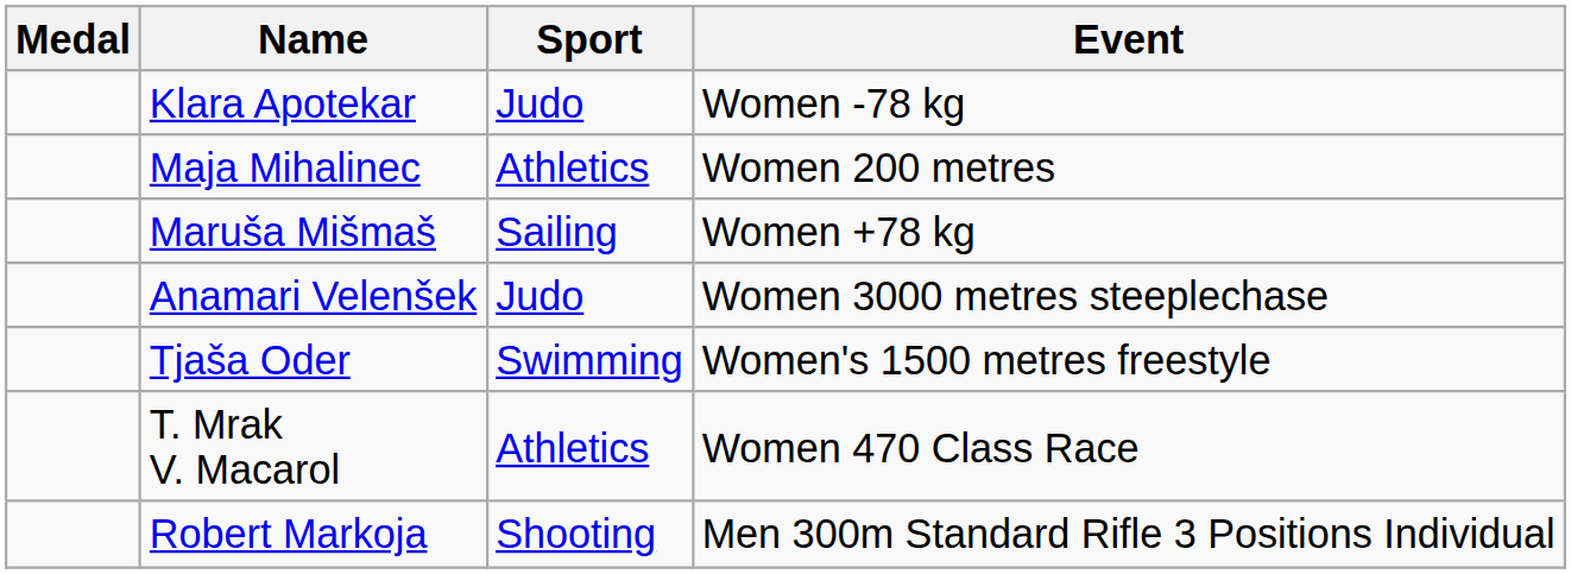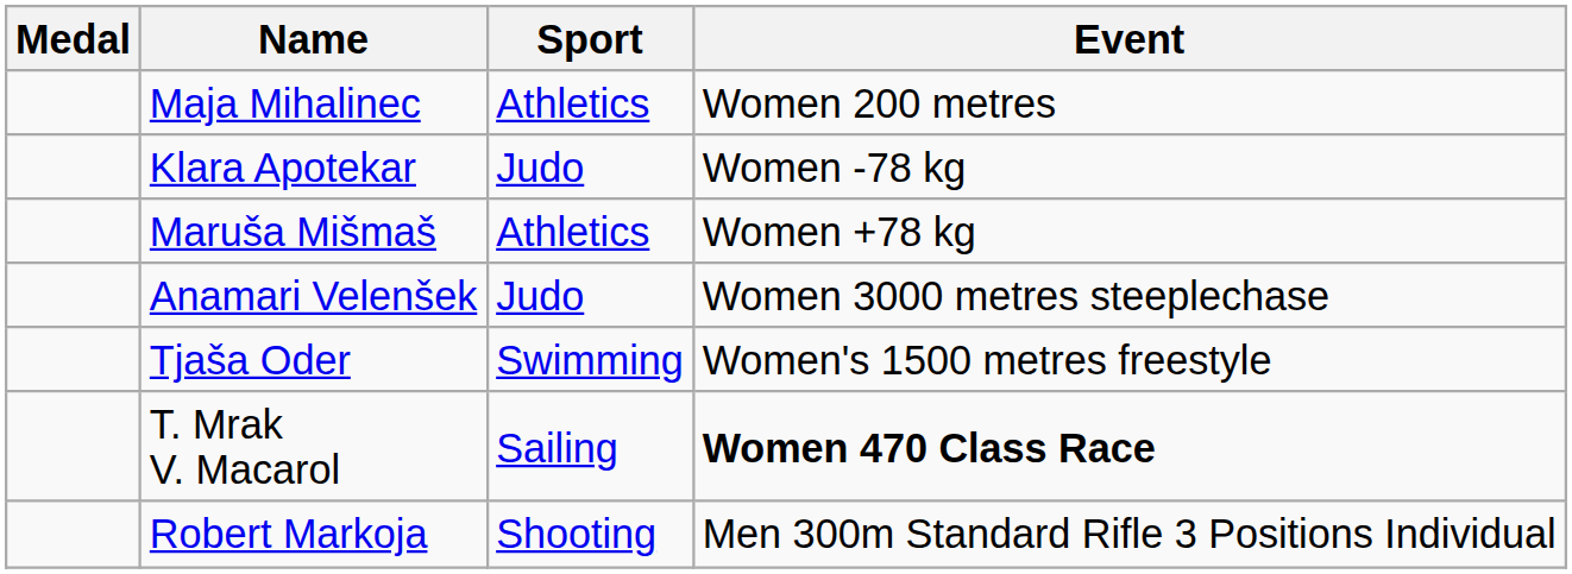rows swapped: Maja Mihalinec <-> Klara Apotekar
Maruša Mišmaš | Sport: Sailing -> Athletics
T. Mrak V. Macarol | Sport: Athletics -> Sailing
T. Mrak V. Macarol | Event: normal -> bold
